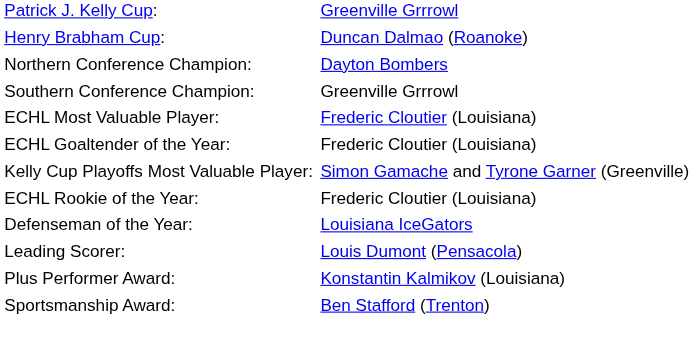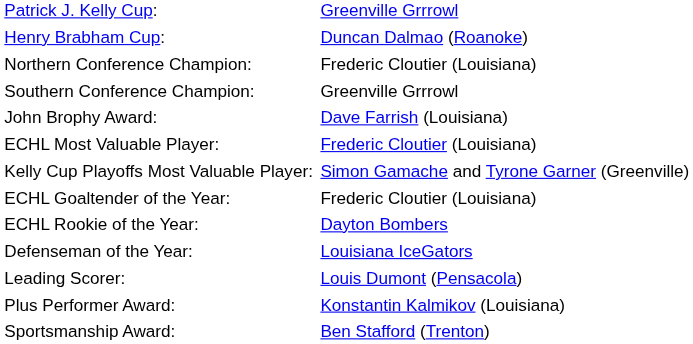Northern Conference Champion: | column 2: Dayton Bombers -> Frederic Cloutier (Louisiana)
+ row: John Brophy Award: | Dave Farrish (Louisiana)
rows swapped: Kelly Cup Playoffs Most Valuable Player: <-> ECHL Goaltender of the Year:
ECHL Rookie of the Year: | column 2: Frederic Cloutier (Louisiana) -> Dayton Bombers
